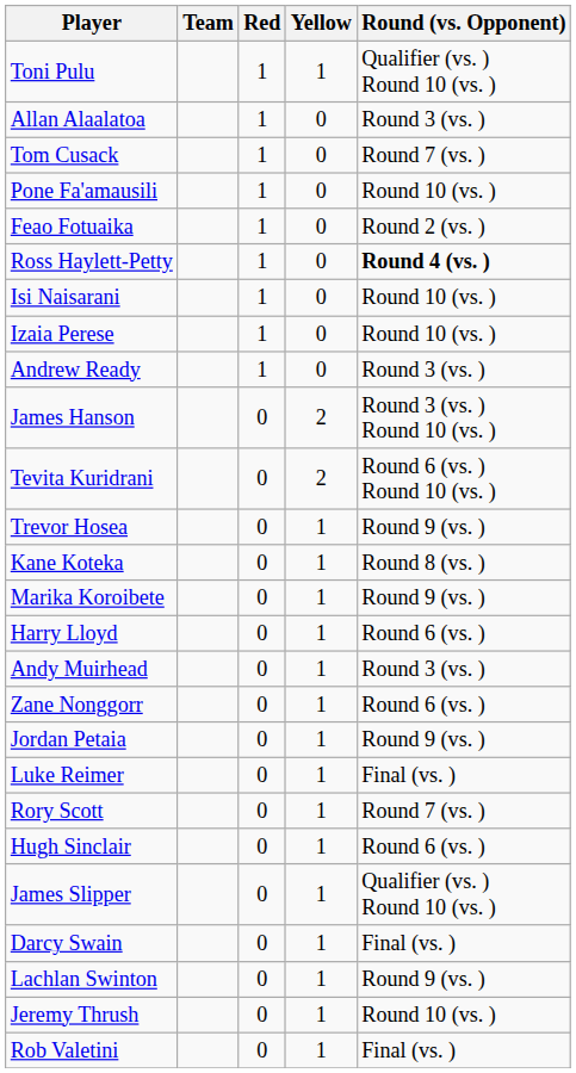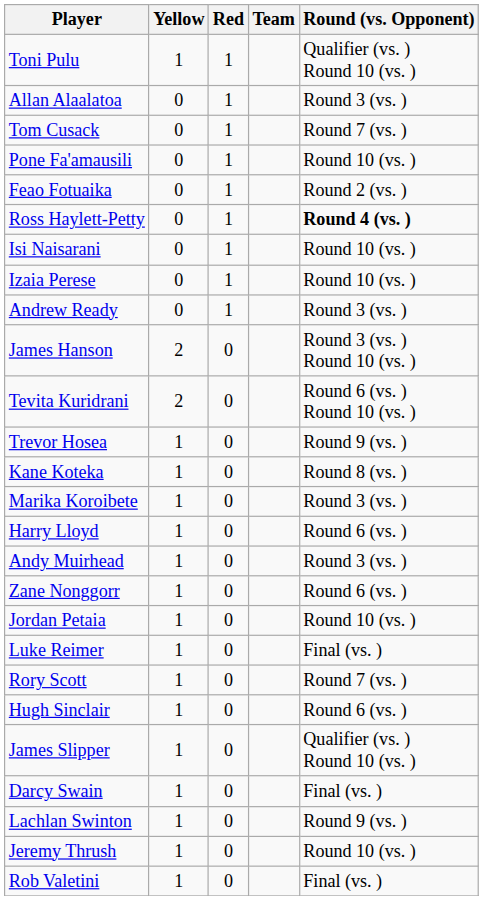columns swapped: Team <-> Yellow
Marika Koroibete | Round (vs. Opponent): Round 9 (vs. ) -> Round 3 (vs. )
Jordan Petaia | Round (vs. Opponent): Round 9 (vs. ) -> Round 10 (vs. )
